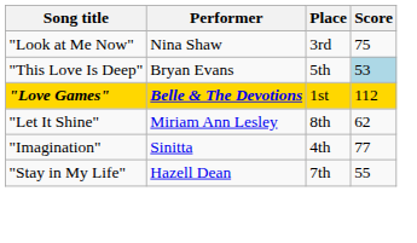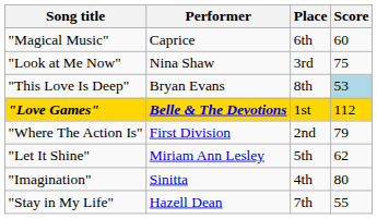+ row: "Magical Music" | Caprice | 6th | 60
"This Love Is Deep" | Place: 5th -> 8th
+ row: "Where The Action Is" | First Division | 2nd | 79
"Let It Shine" | Place: 8th -> 5th
"Imagination" | Score: 77 -> 80
